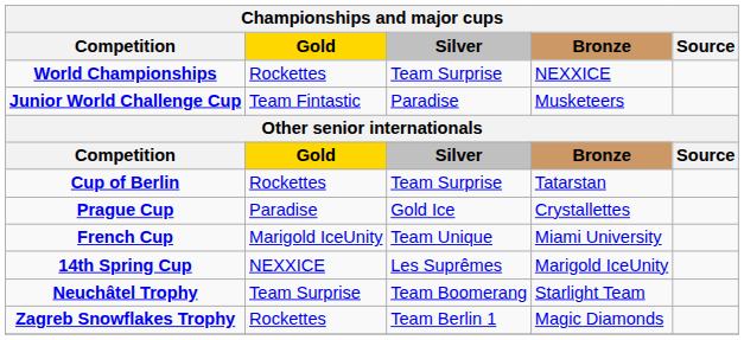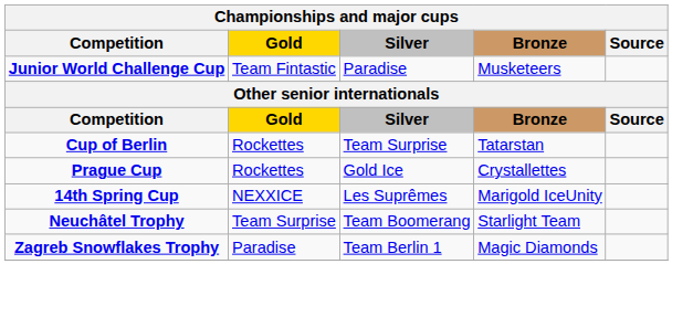- row: World Championships | Rockettes | Team Surprise | NEXXICE
Prague Cup | Gold: Paradise -> Rockettes
- row: French Cup | Marigold IceUnity | Team Unique | Miami University
Zagreb Snowflakes Trophy | Gold: Rockettes -> Paradise
